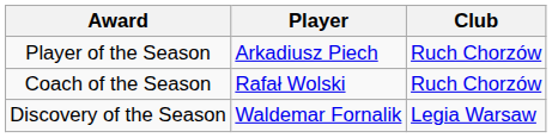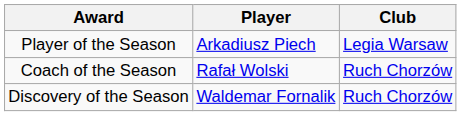Player of the Season | Club: Ruch Chorzów -> Legia Warsaw
Discovery of the Season | Club: Legia Warsaw -> Ruch Chorzów
